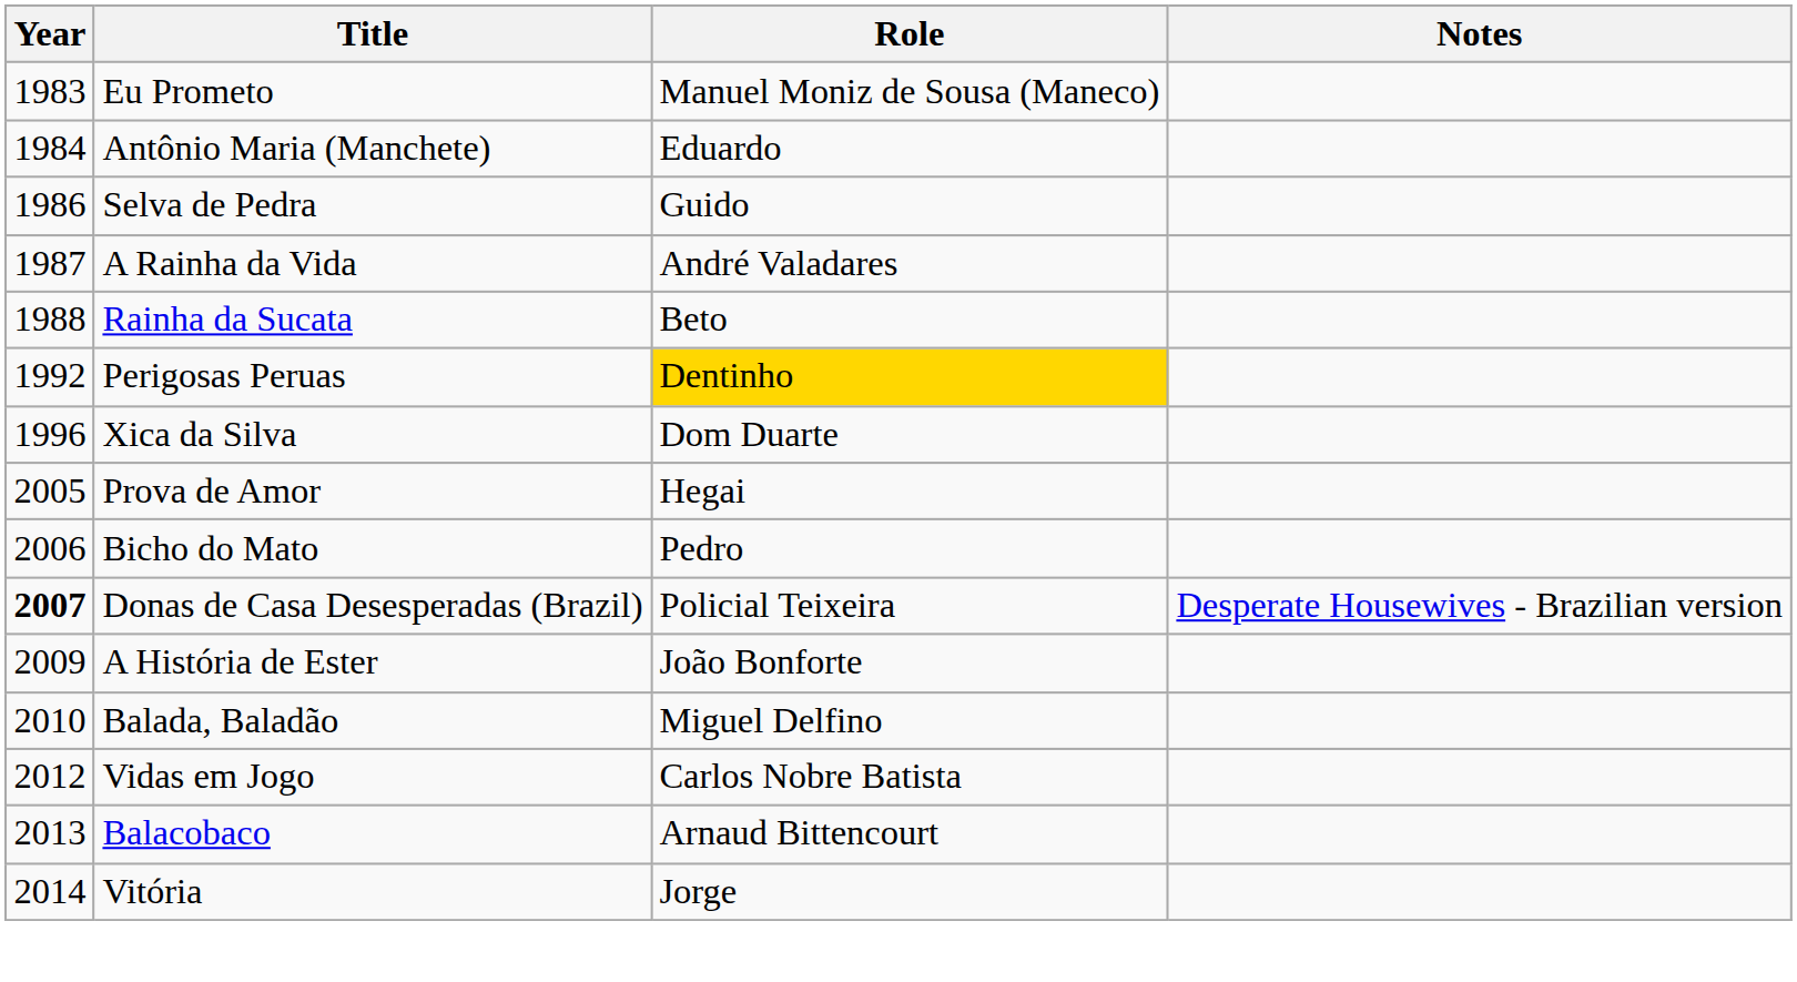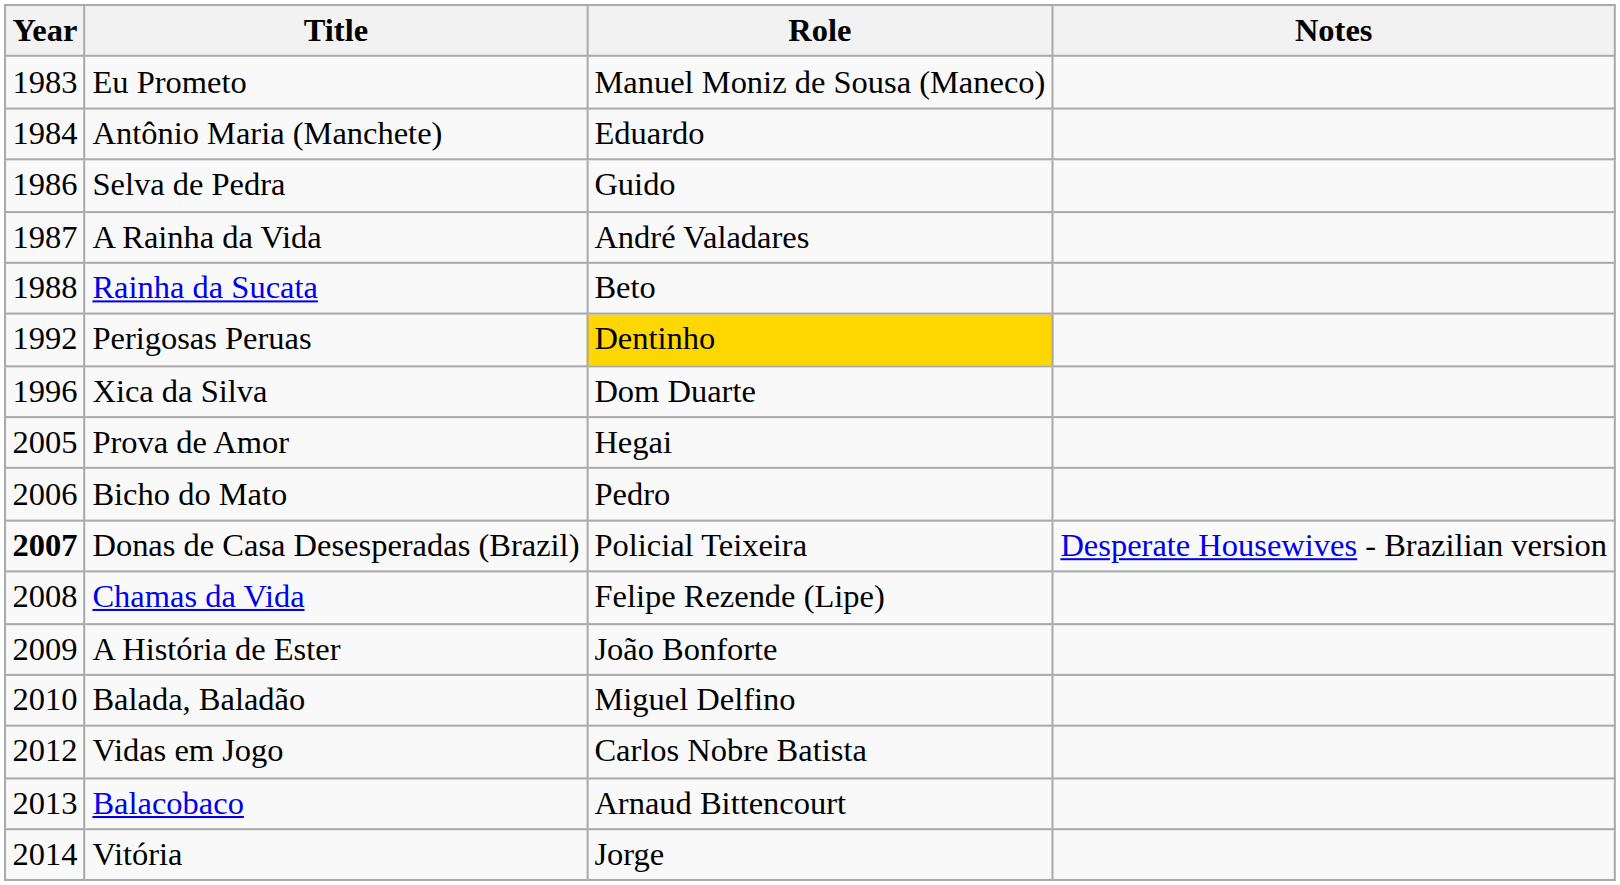+ row: 2008 | Chamas da Vida | Felipe Rezende (Lipe)
